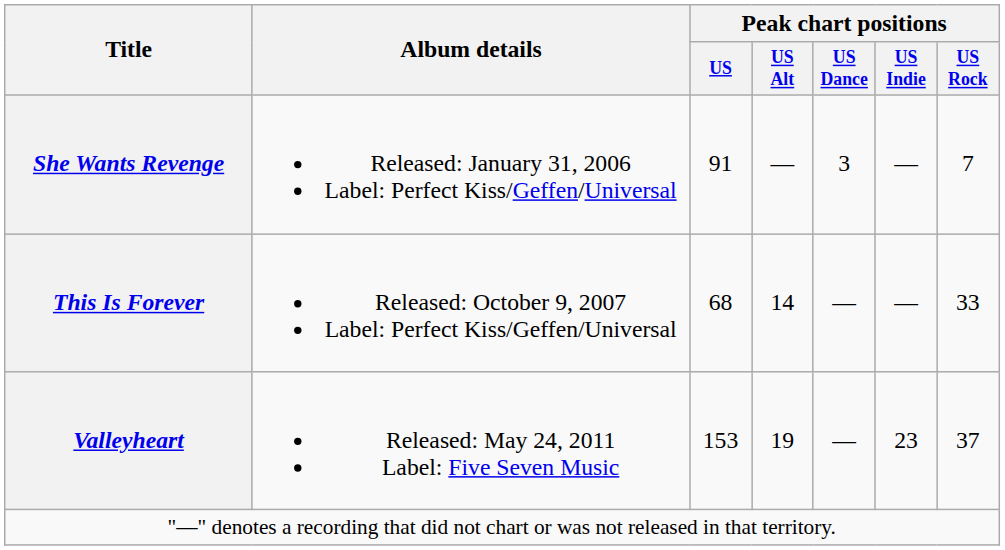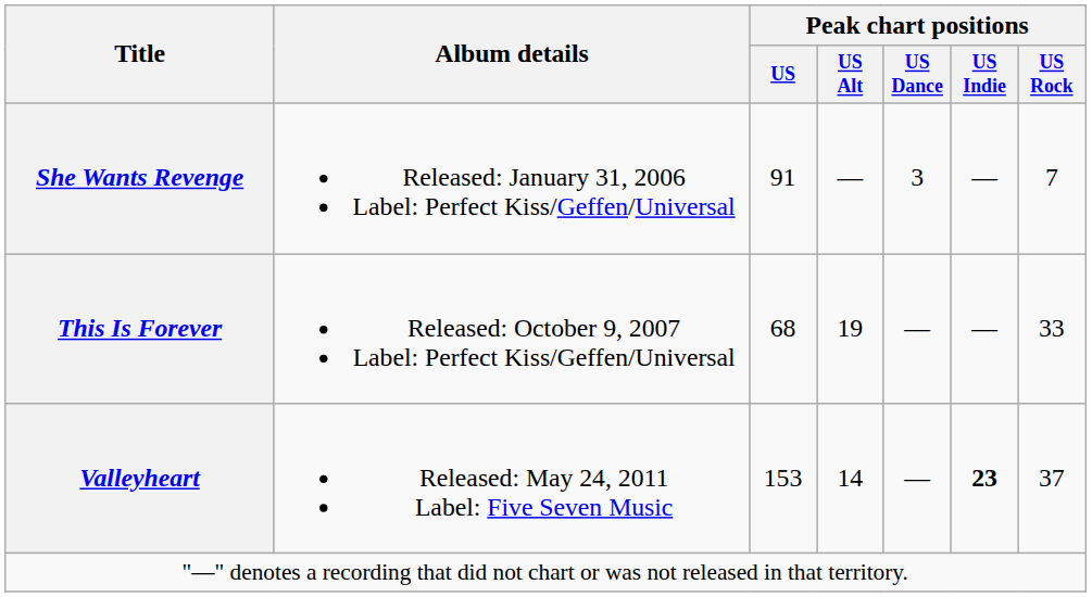This Is Forever | Peak chart positions / US Alt: 14 -> 19
Valleyheart | Peak chart positions / US Alt: 19 -> 14
Valleyheart | Peak chart positions / US Indie: normal -> bold
